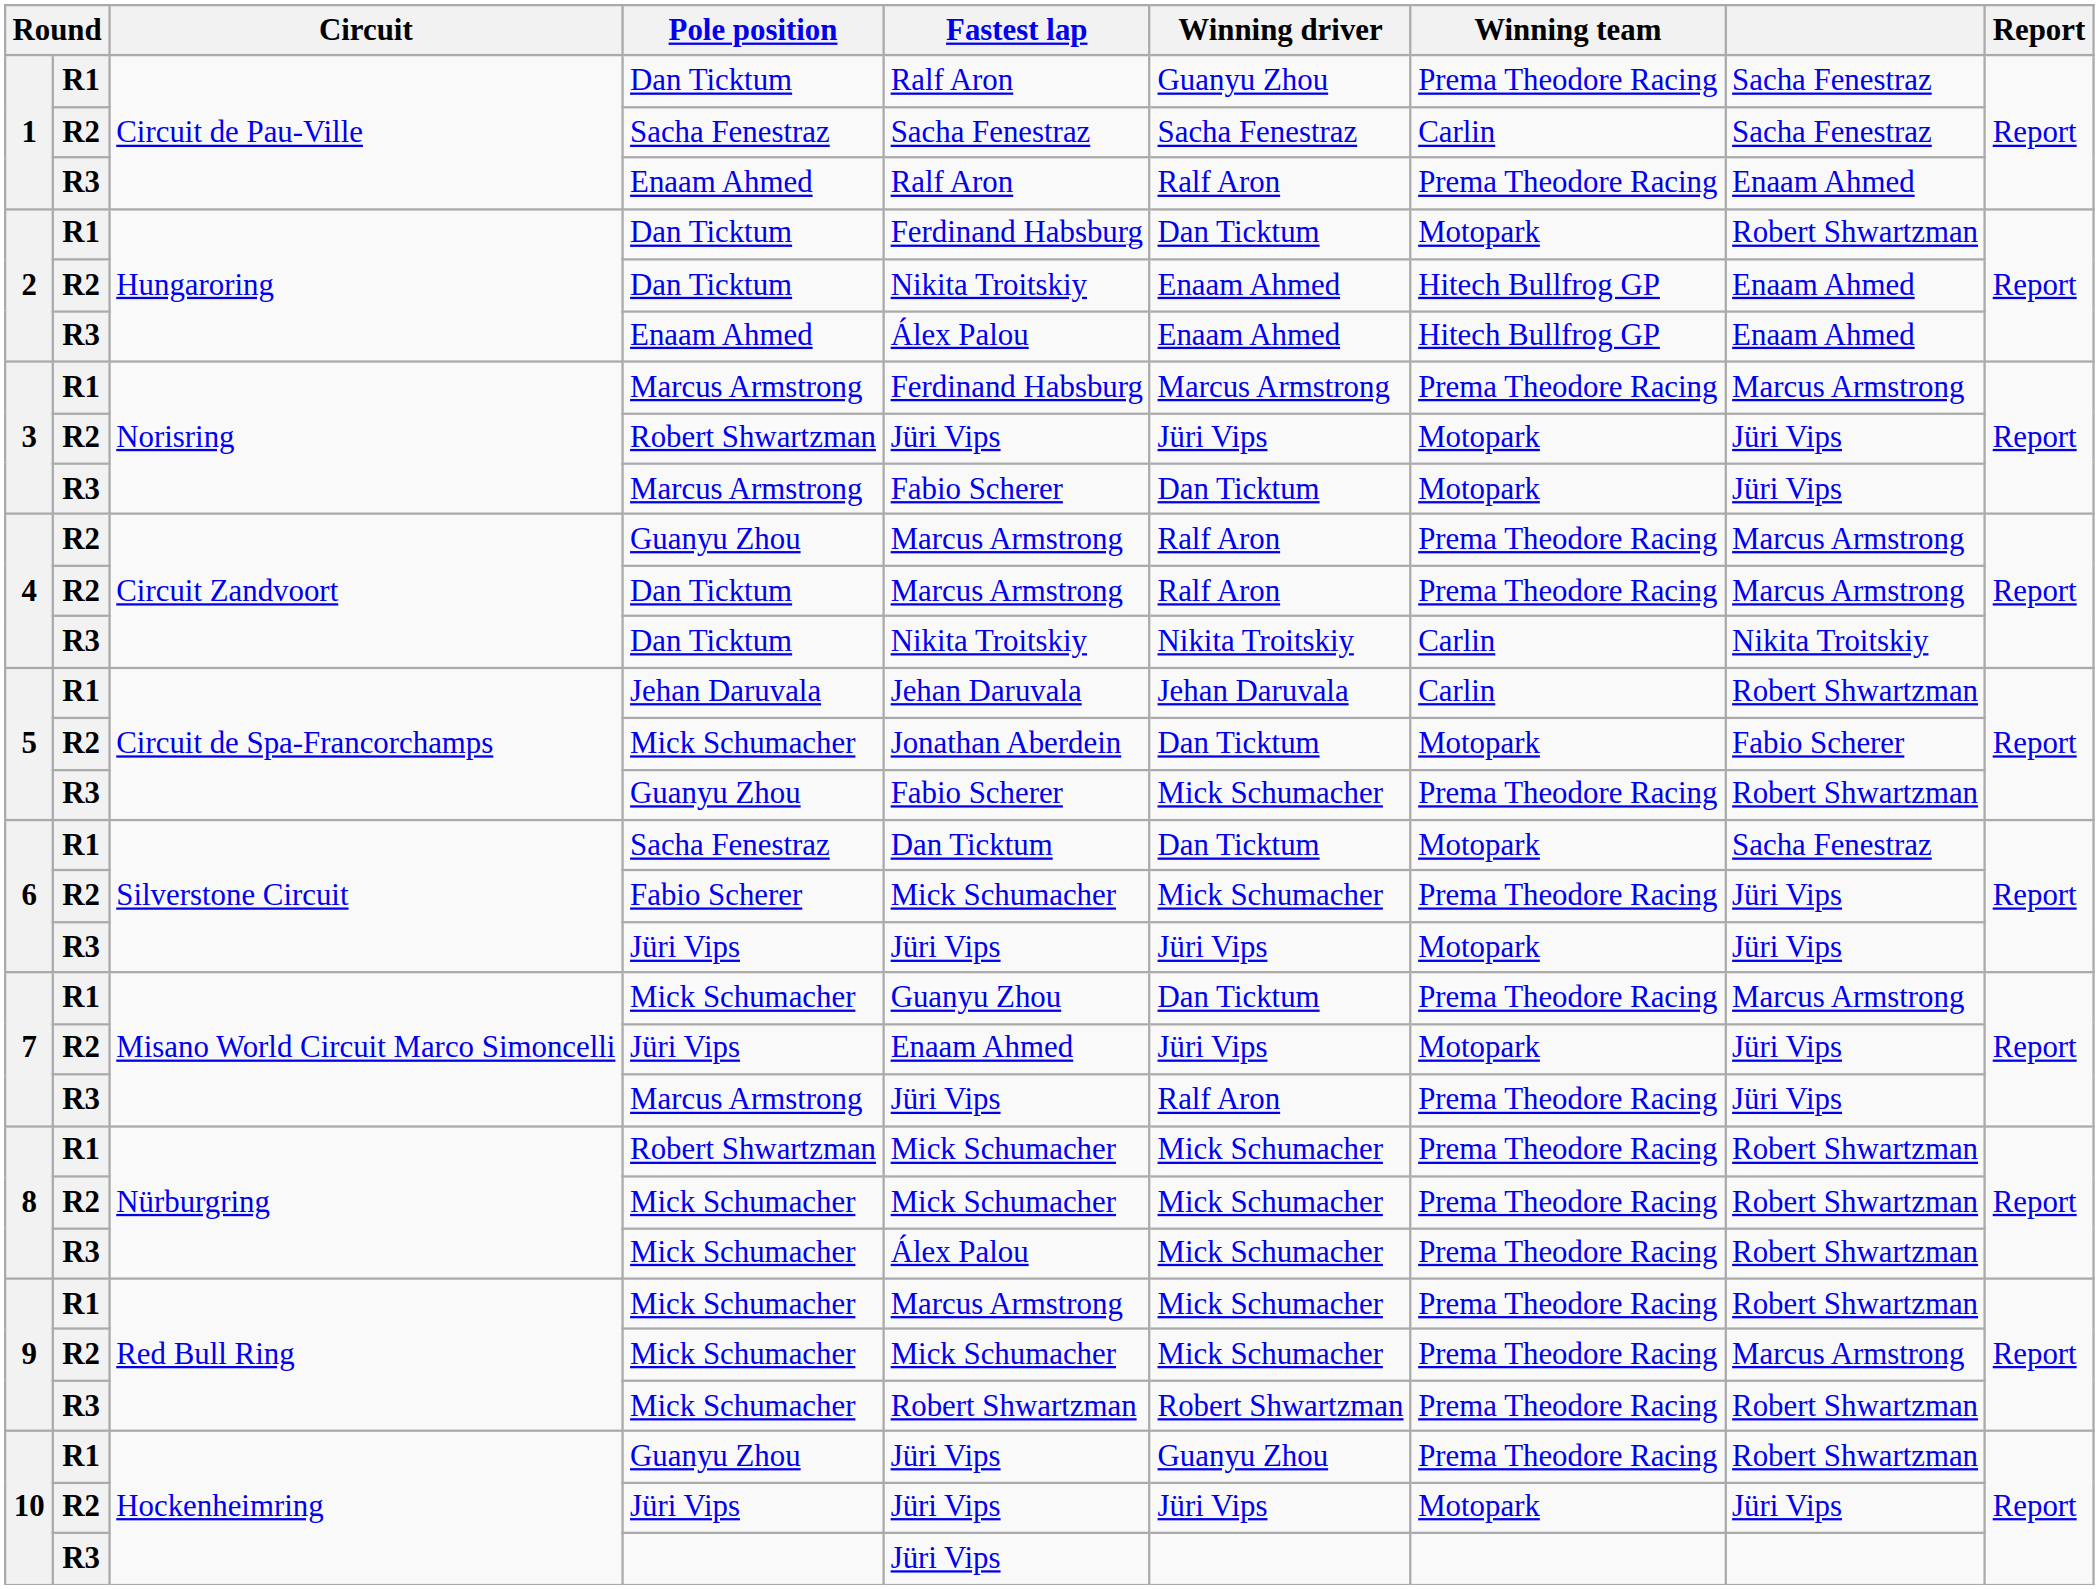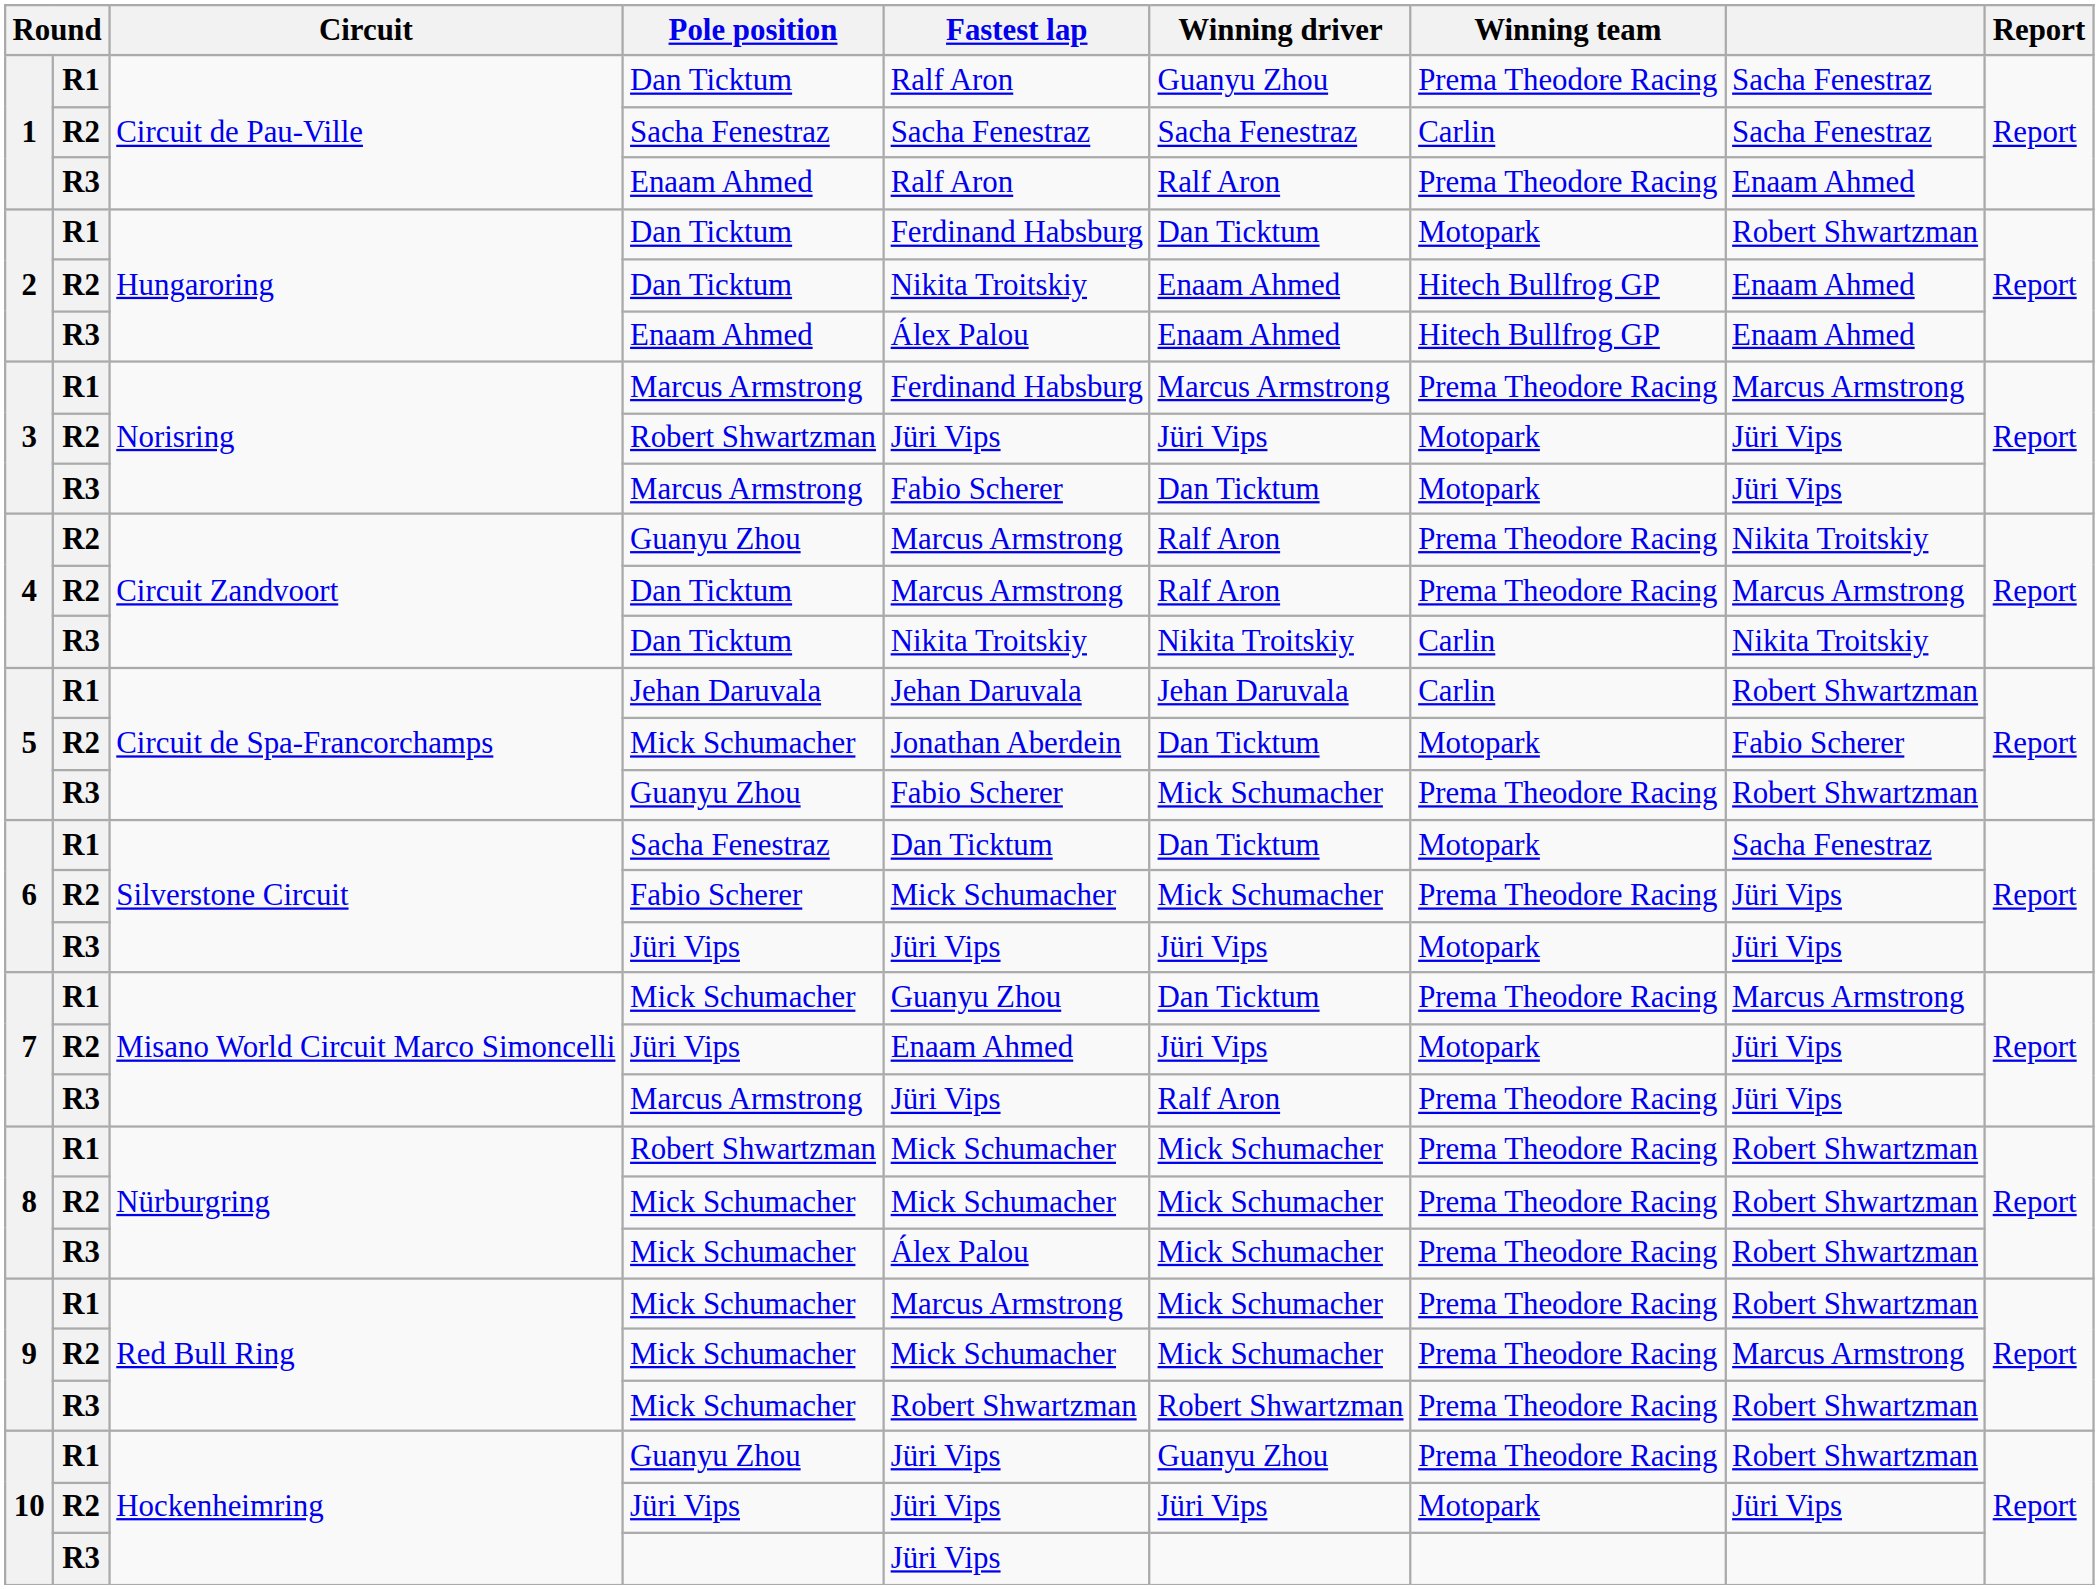4 / Guanyu Zhou | column 8: Marcus Armstrong -> Nikita Troitskiy
